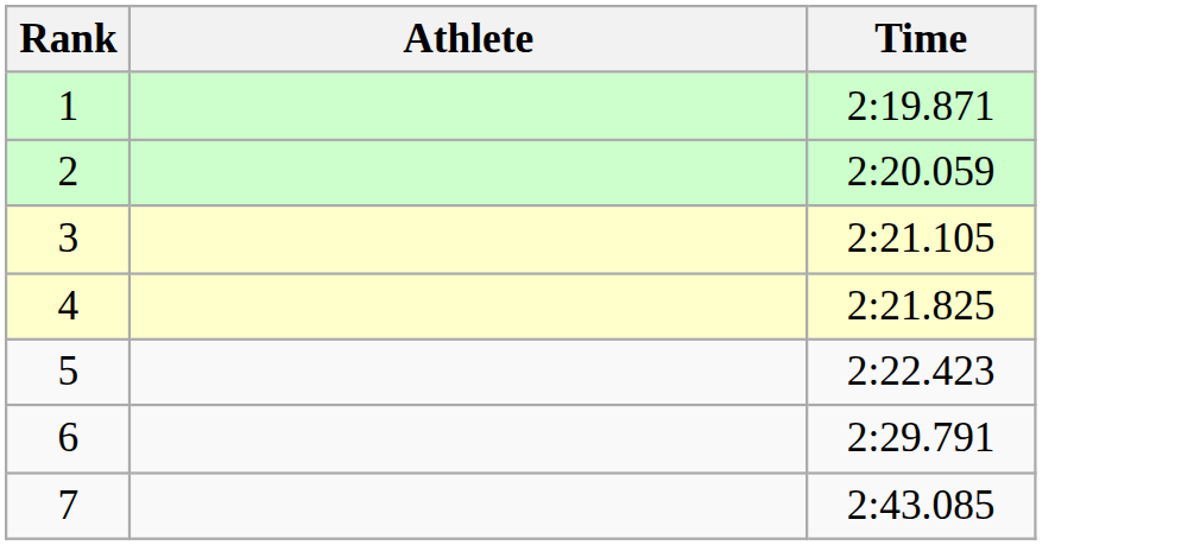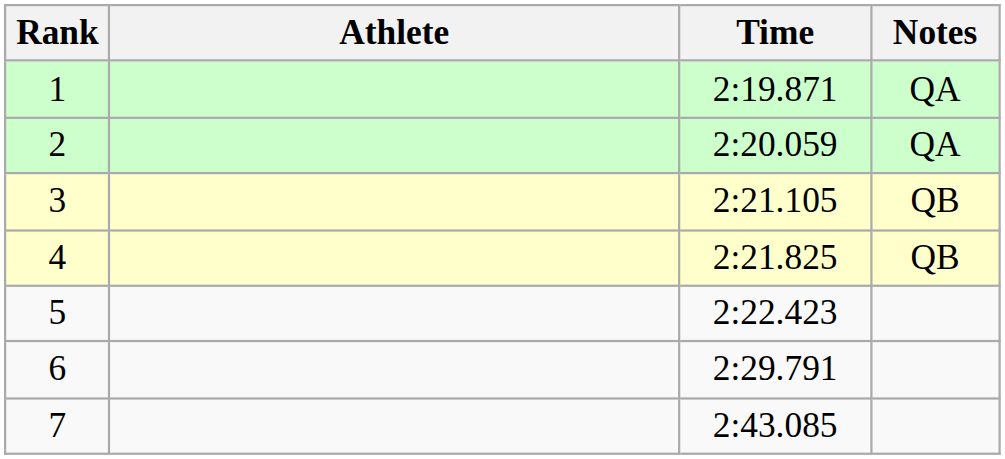+ column: Notes | QA | QA | QB | QB
